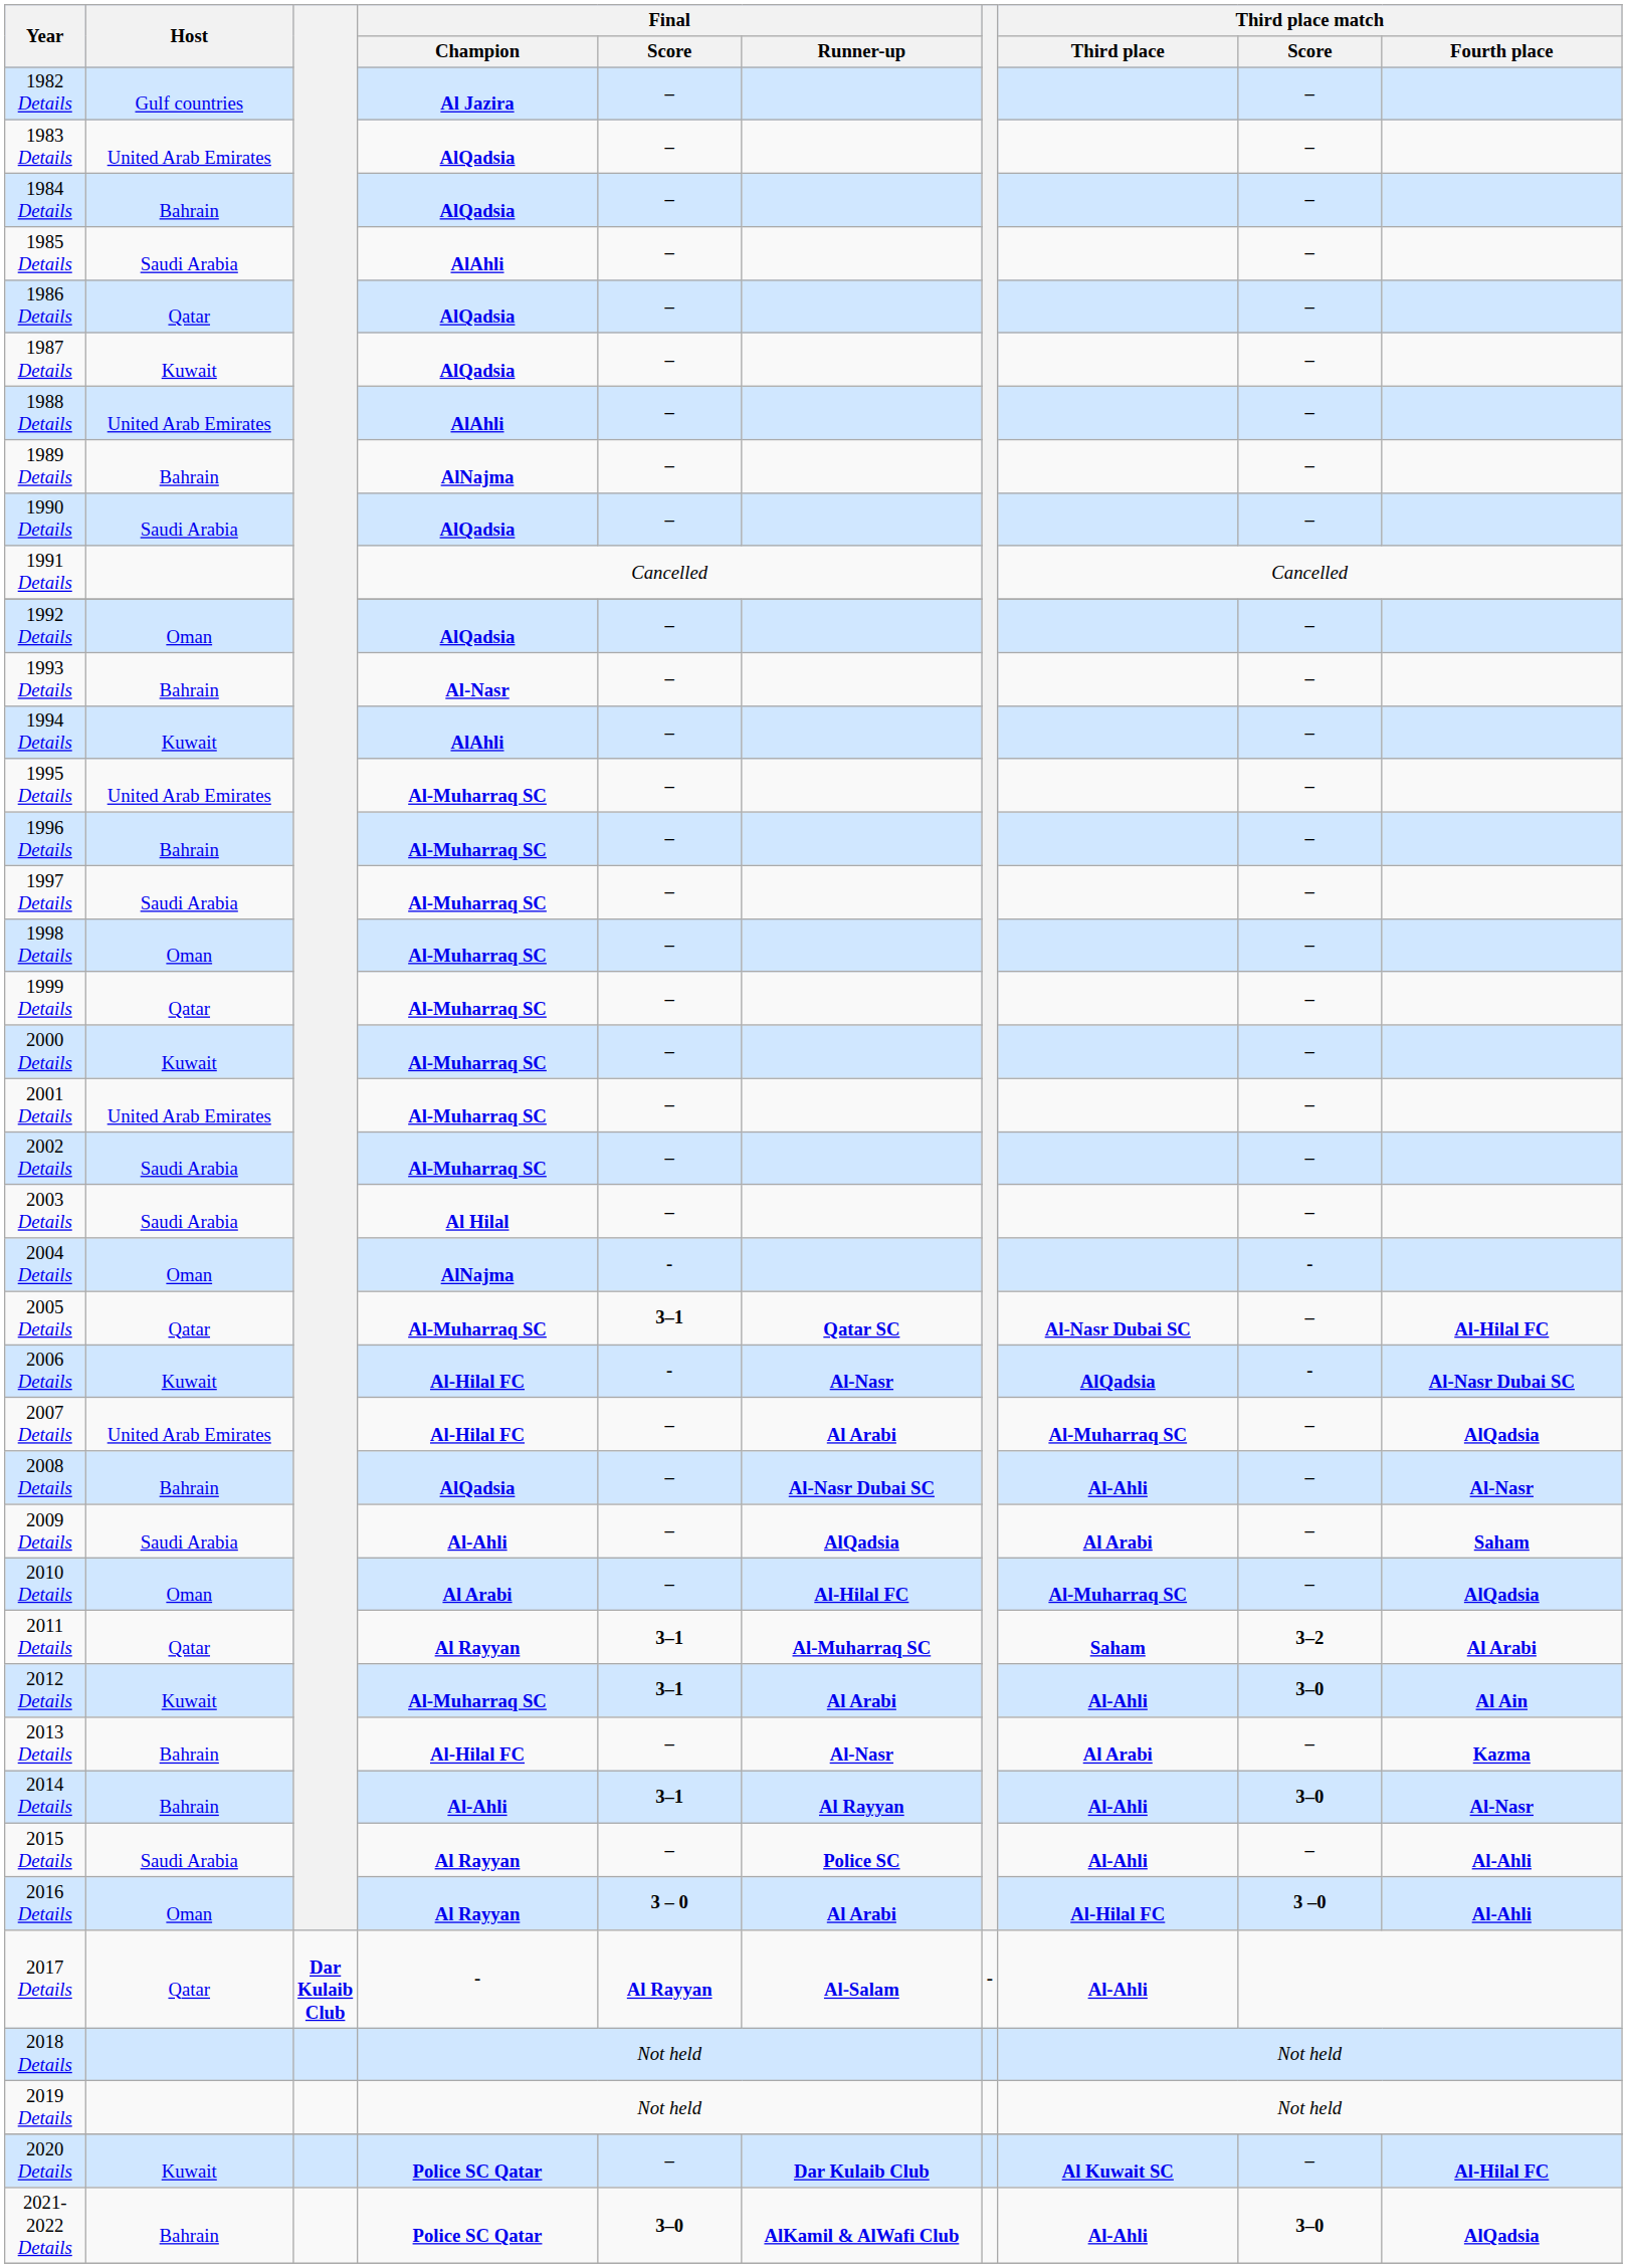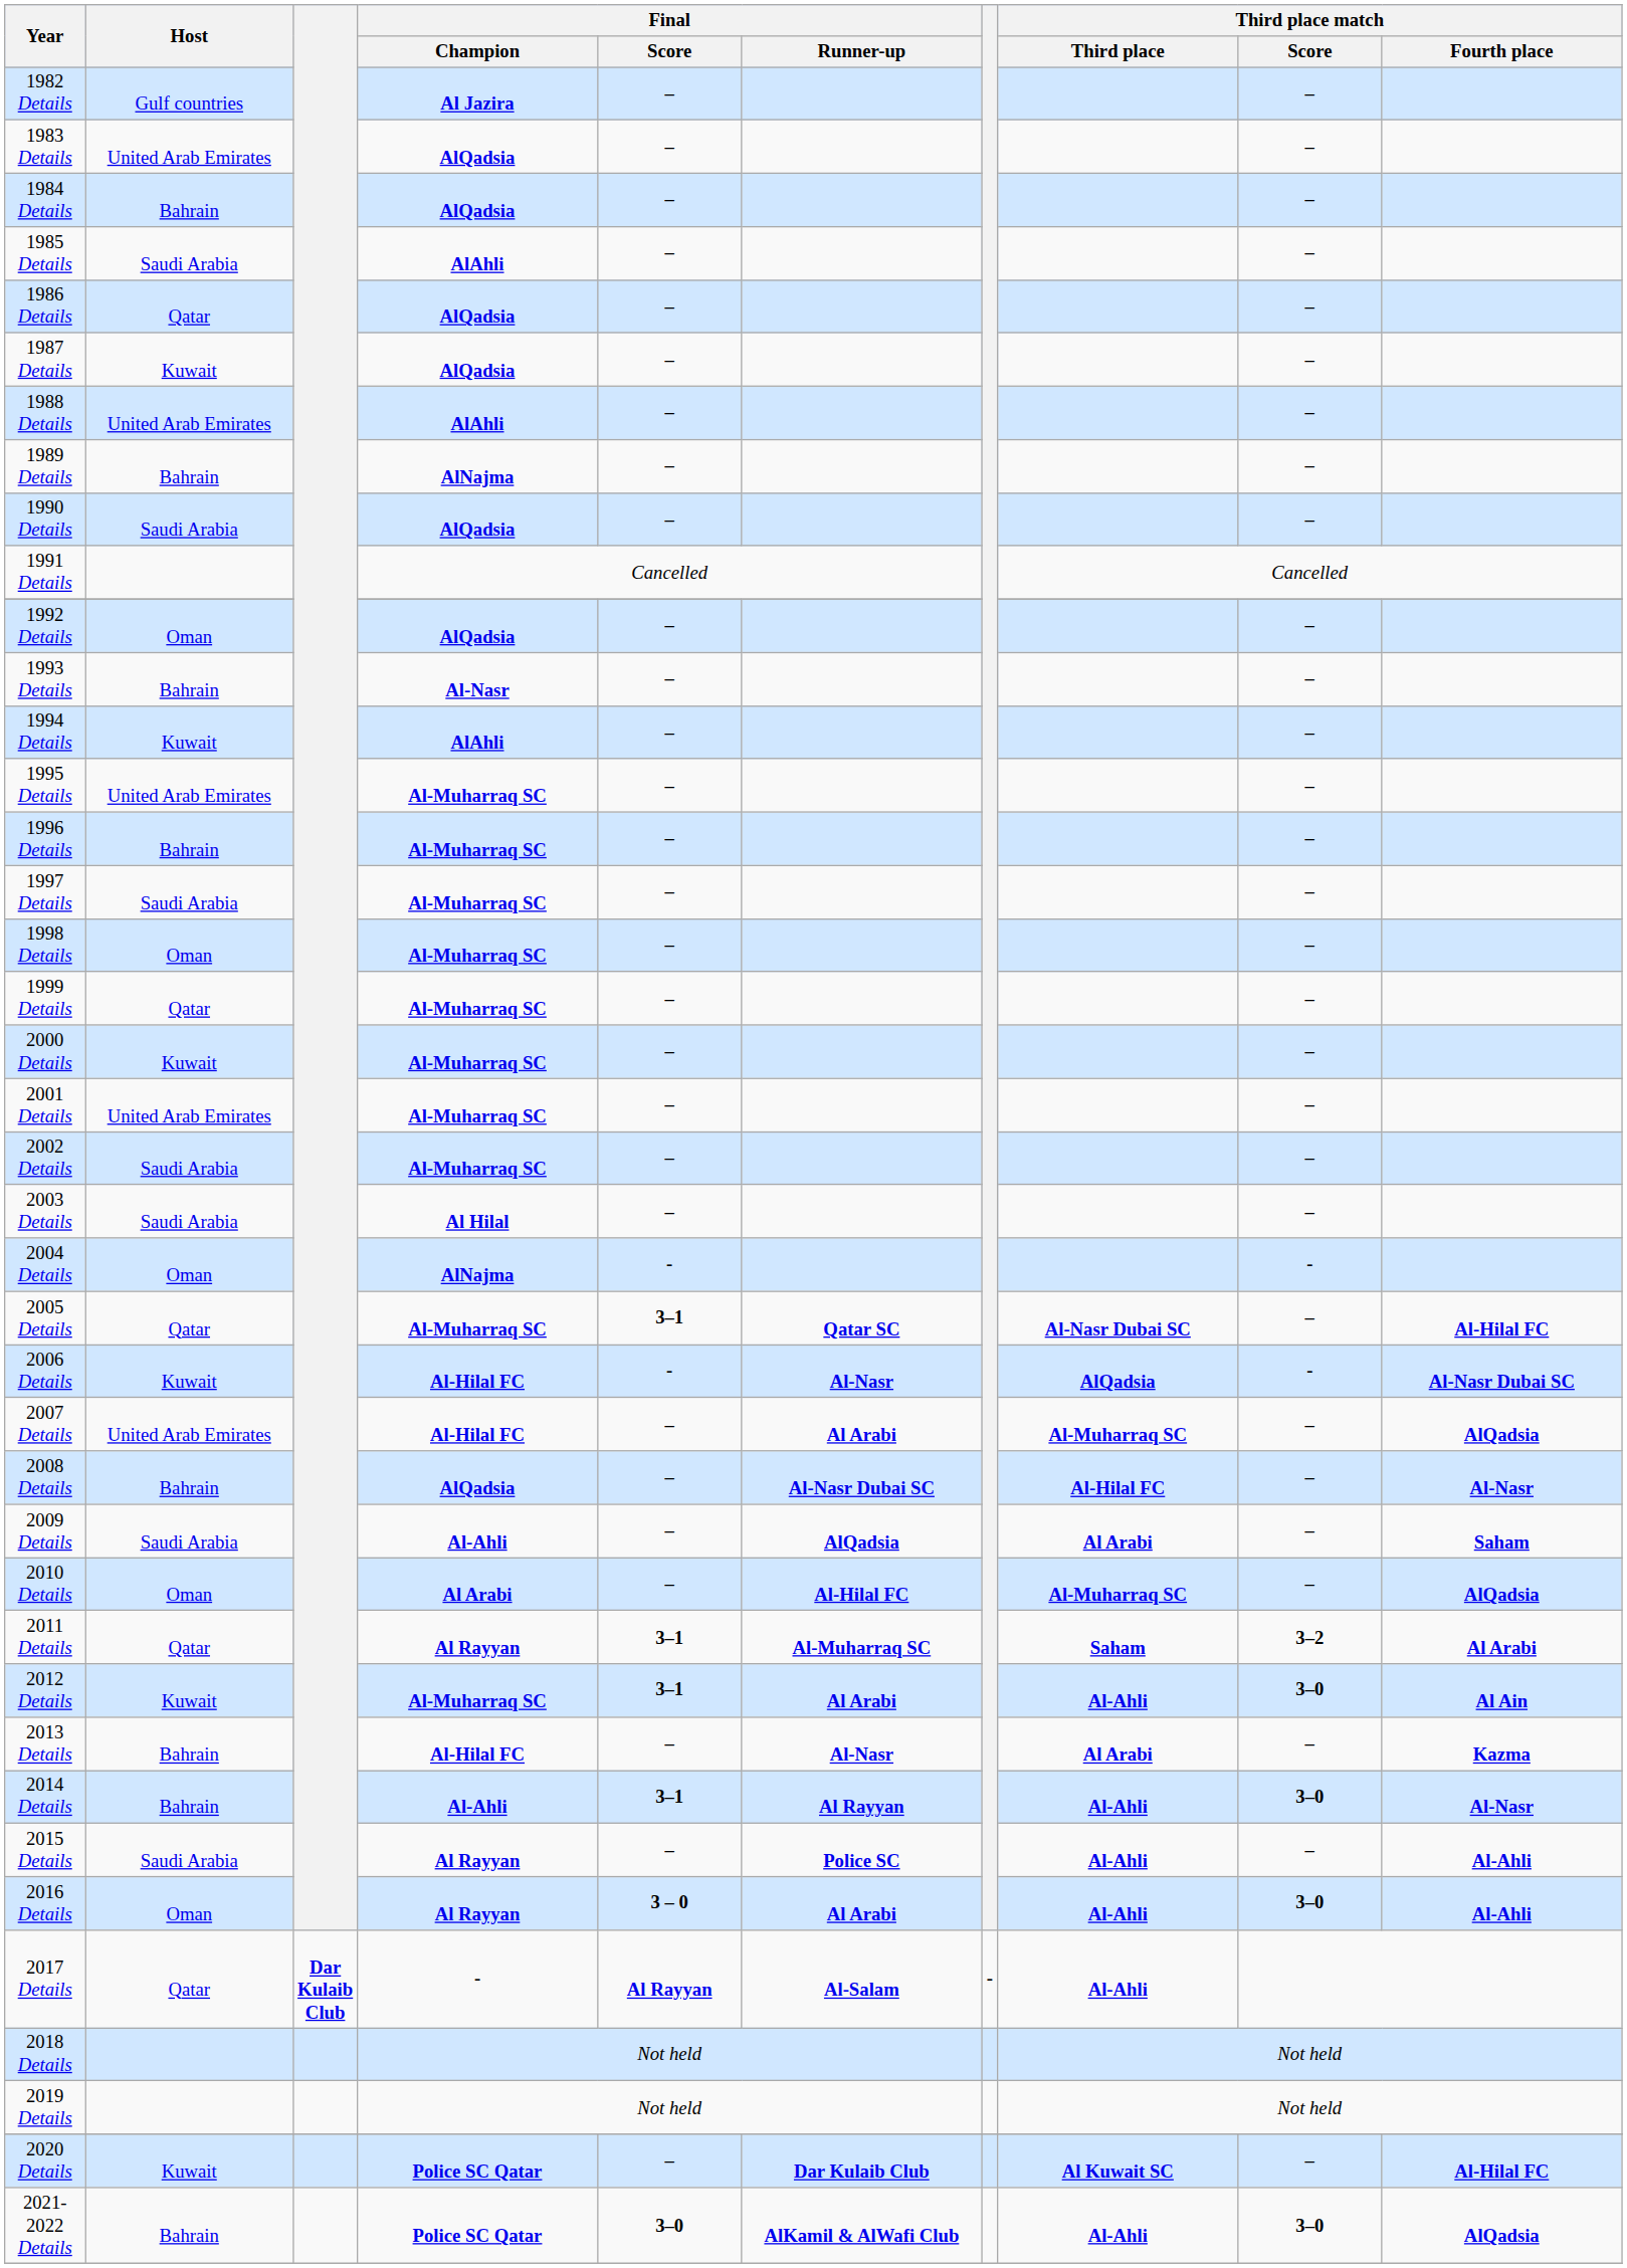2008 Details | Third place match / Third place: Al-Ahli -> Al-Hilal FC
2016 Details | Third place match / Third place: Al-Hilal FC -> Al-Ahli
2016 Details | Third place match / Score: 3 –0 -> 3–0
